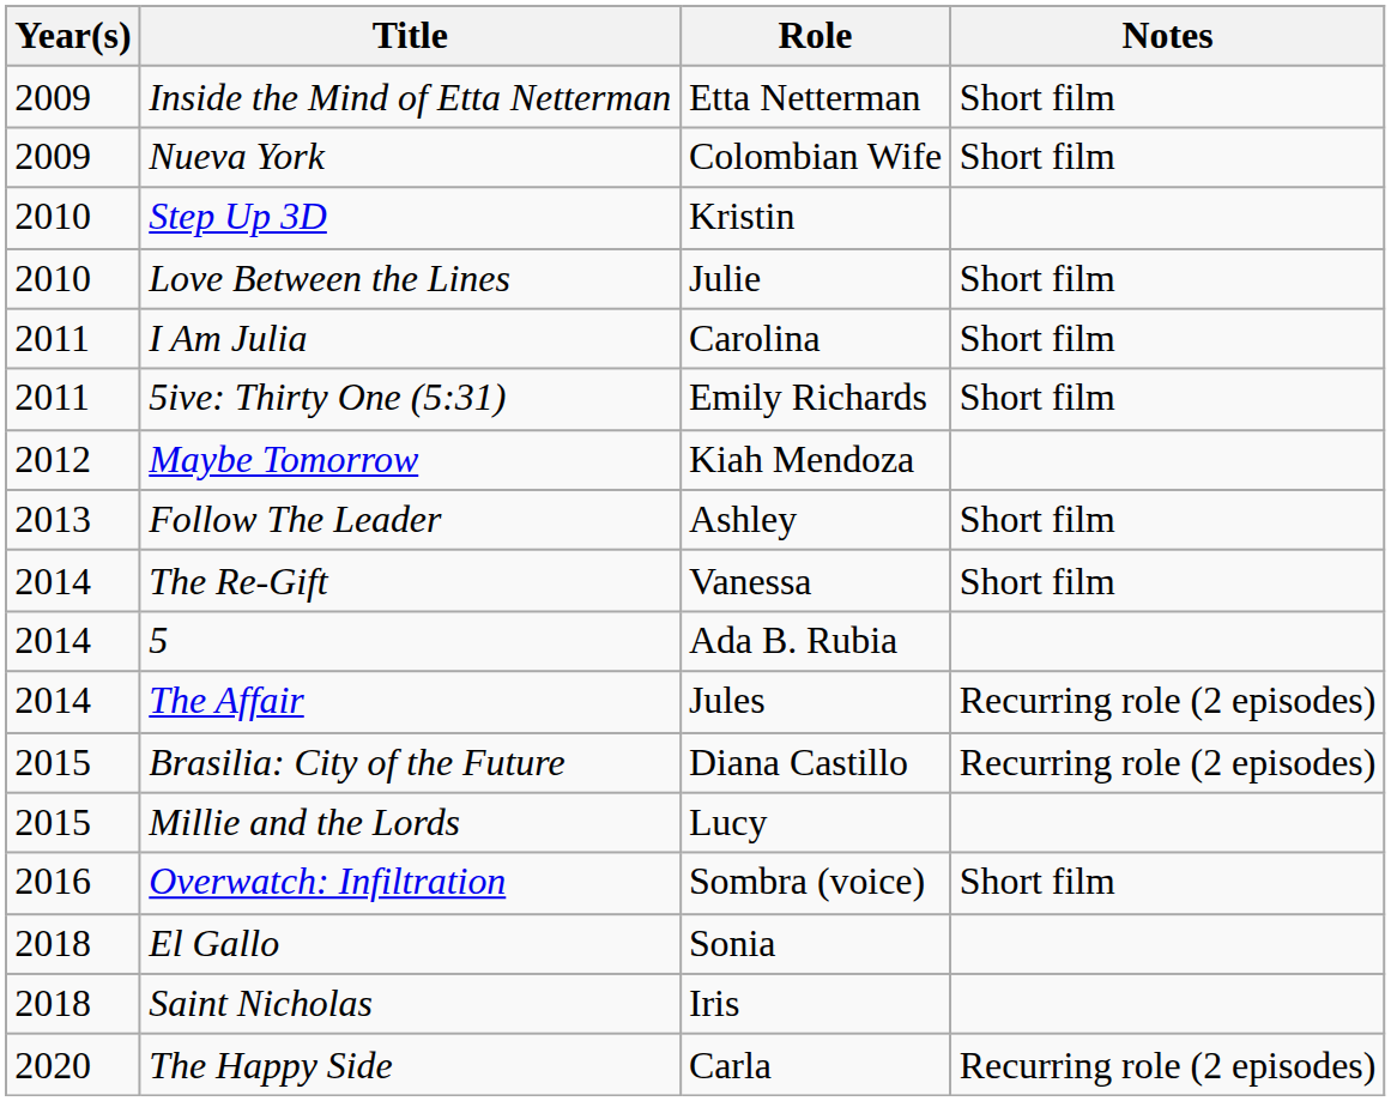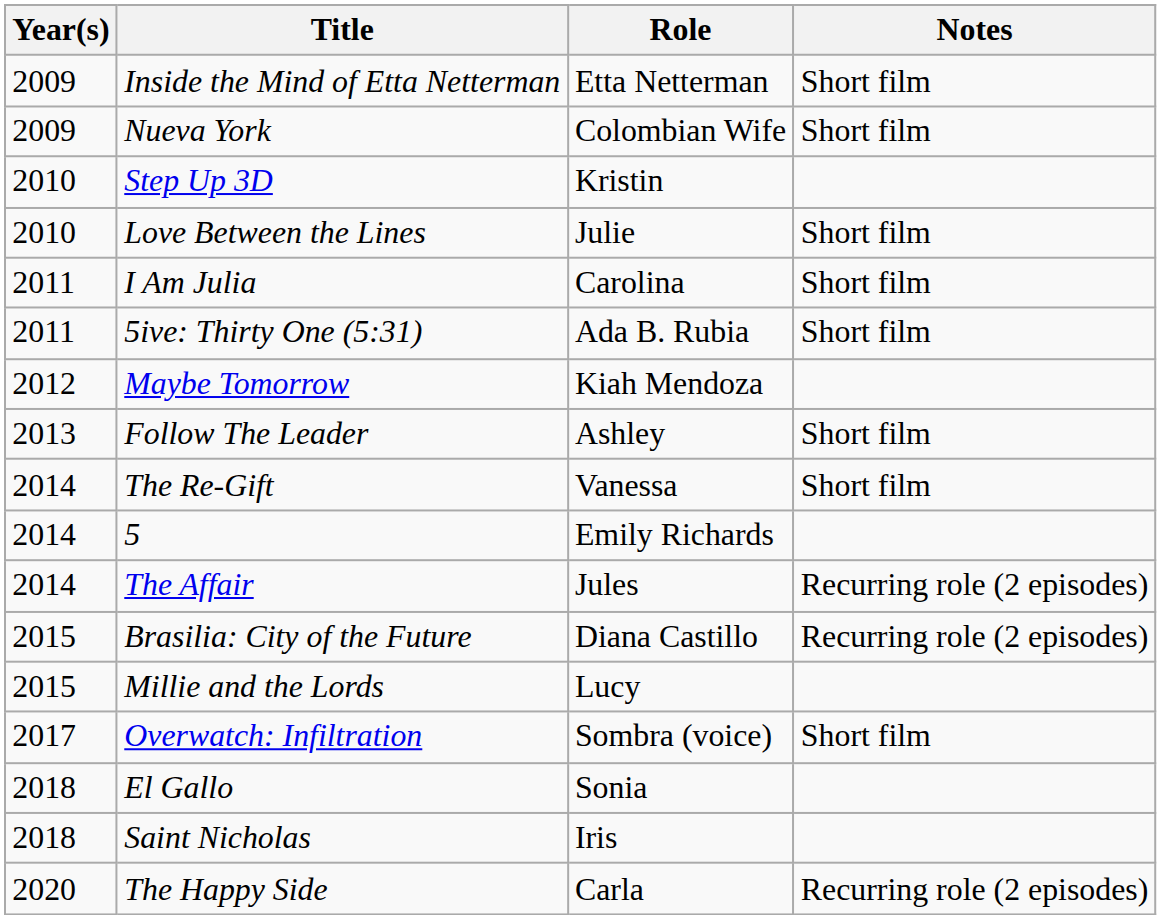5ive: Thirty One (5:31) | Role: Emily Richards -> Ada B. Rubia
5 | Role: Ada B. Rubia -> Emily Richards
Overwatch: Infiltration | Year(s): 2016 -> 2017
